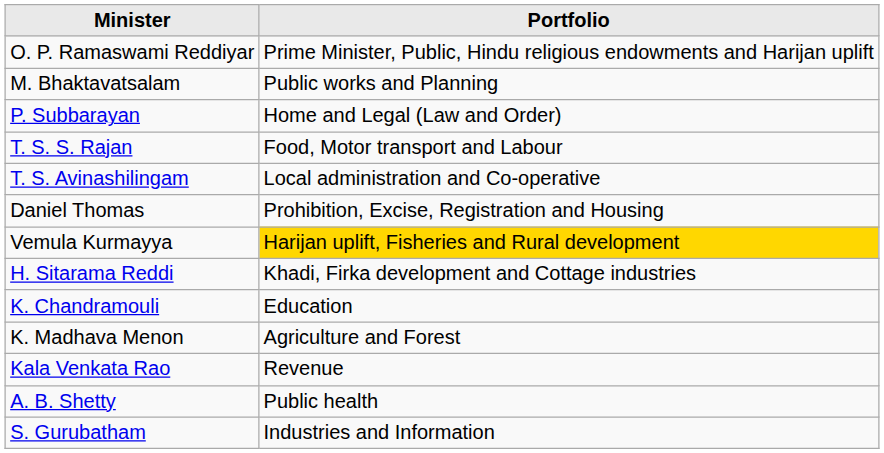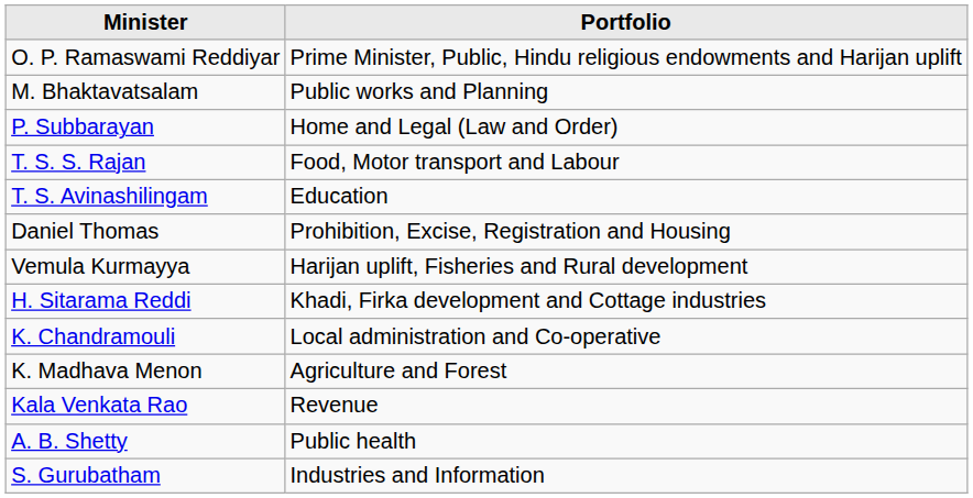T. S. Avinashilingam | Portfolio: Local administration and Co-operative -> Education
Vemula Kurmayya | Portfolio: gold background -> no background
K. Chandramouli | Portfolio: Education -> Local administration and Co-operative
